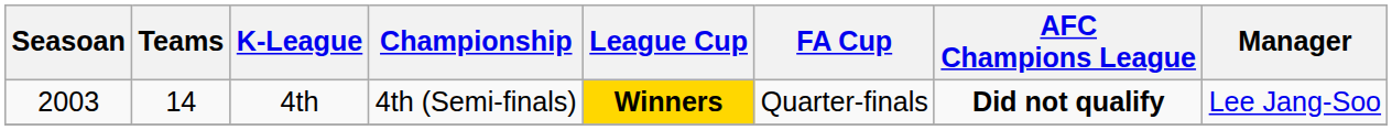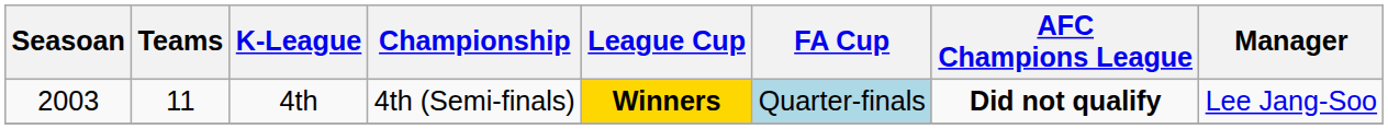4th | Teams: 14 -> 11
4th | FA Cup: no background -> lightblue background
